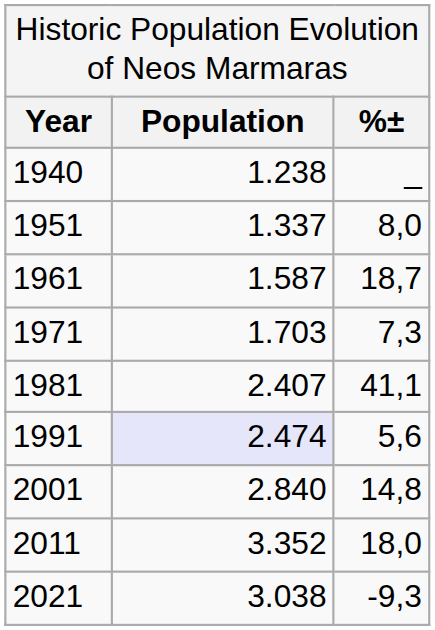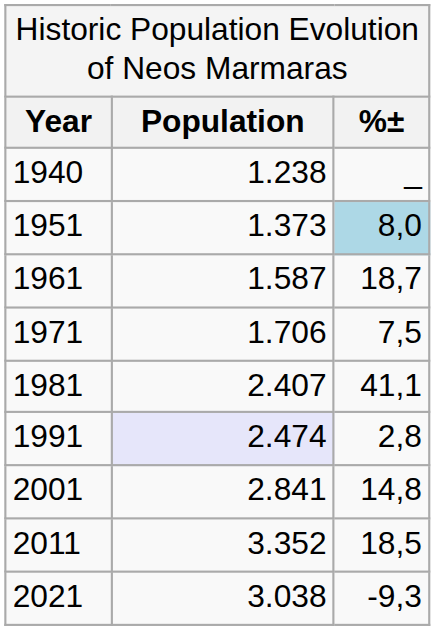1951 | column 2: 1.337 -> 1.373
1951 | column 3: no background -> lightblue background
1971 | column 2: 1.703 -> 1.706
1971 | column 3: 7,3 -> 7,5
1991 | column 3: 5,6 -> 2,8
2001 | column 2: 2.840 -> 2.841
2011 | column 3: 18,0 -> 18,5
